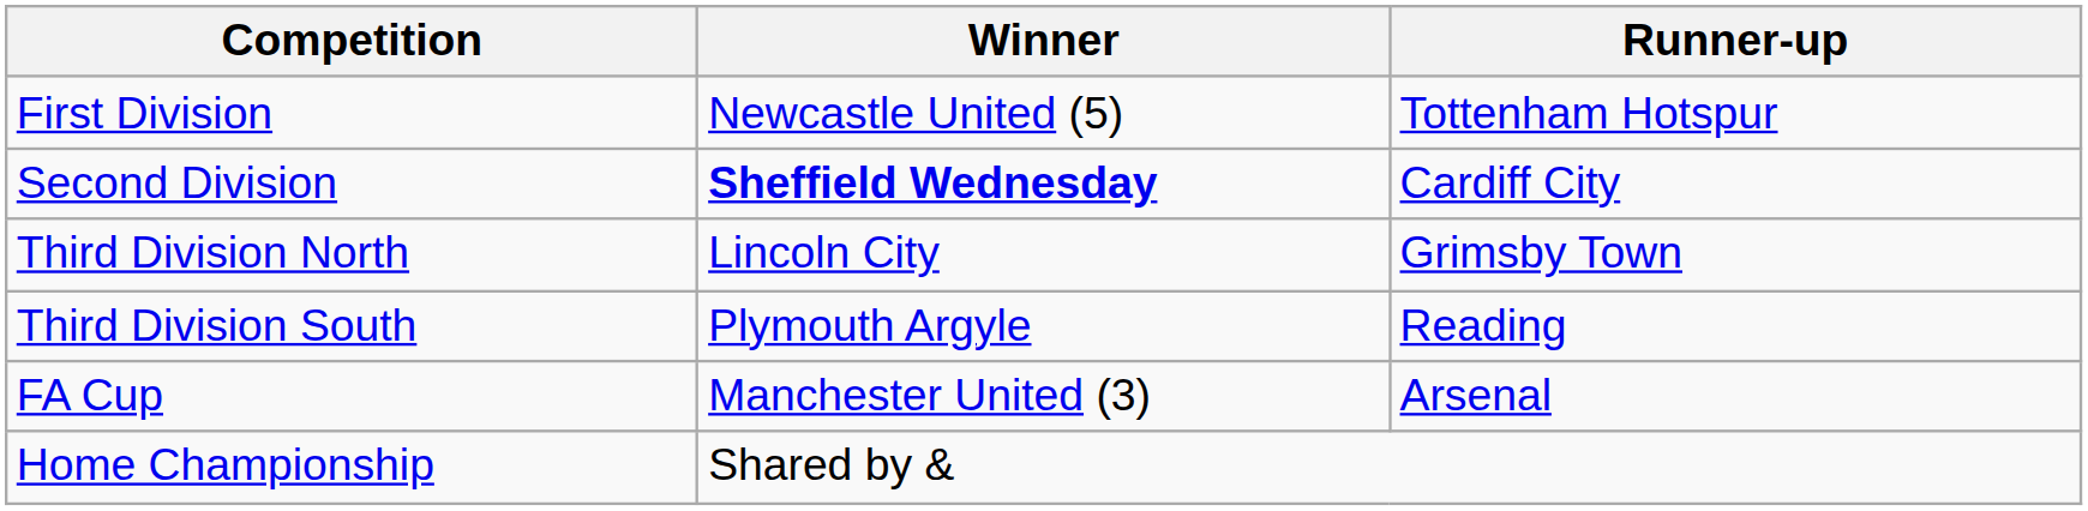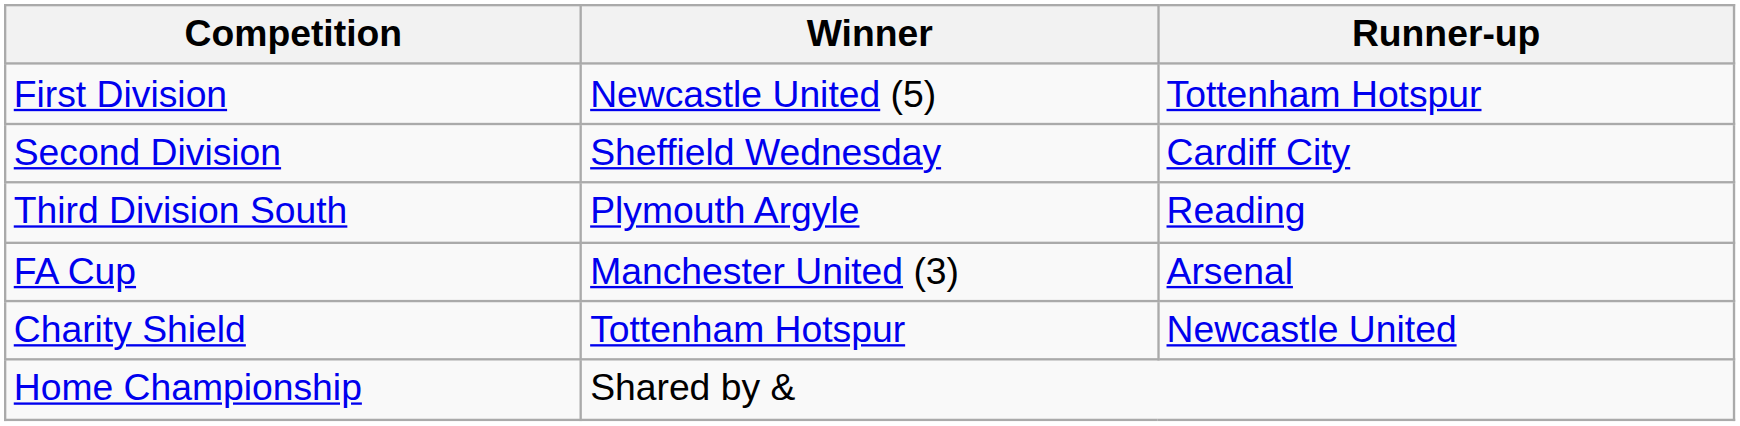Second Division | Winner: bold -> normal
- row: Third Division North | Lincoln City | Grimsby Town
+ row: Charity Shield | Tottenham Hotspur | Newcastle United
